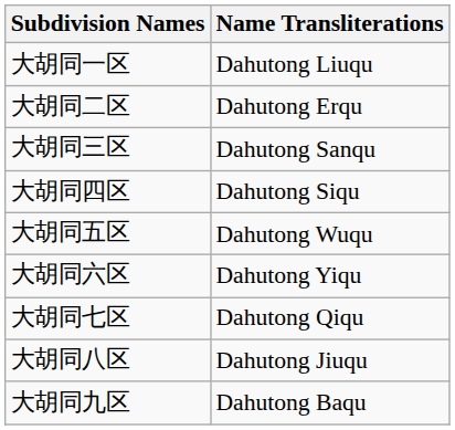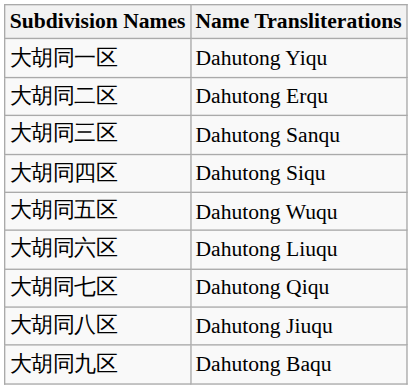大胡同一区 | Name Transliterations: Dahutong Liuqu -> Dahutong Yiqu
大胡同六区 | Name Transliterations: Dahutong Yiqu -> Dahutong Liuqu
